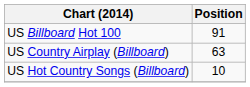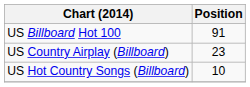US Country Airplay (Billboard) | Position: 63 -> 23
